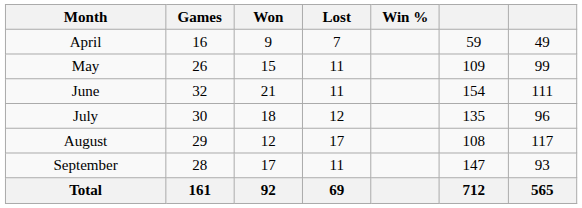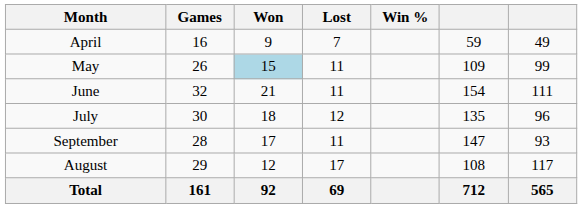May | Won: no background -> lightblue background
rows swapped: August <-> September
